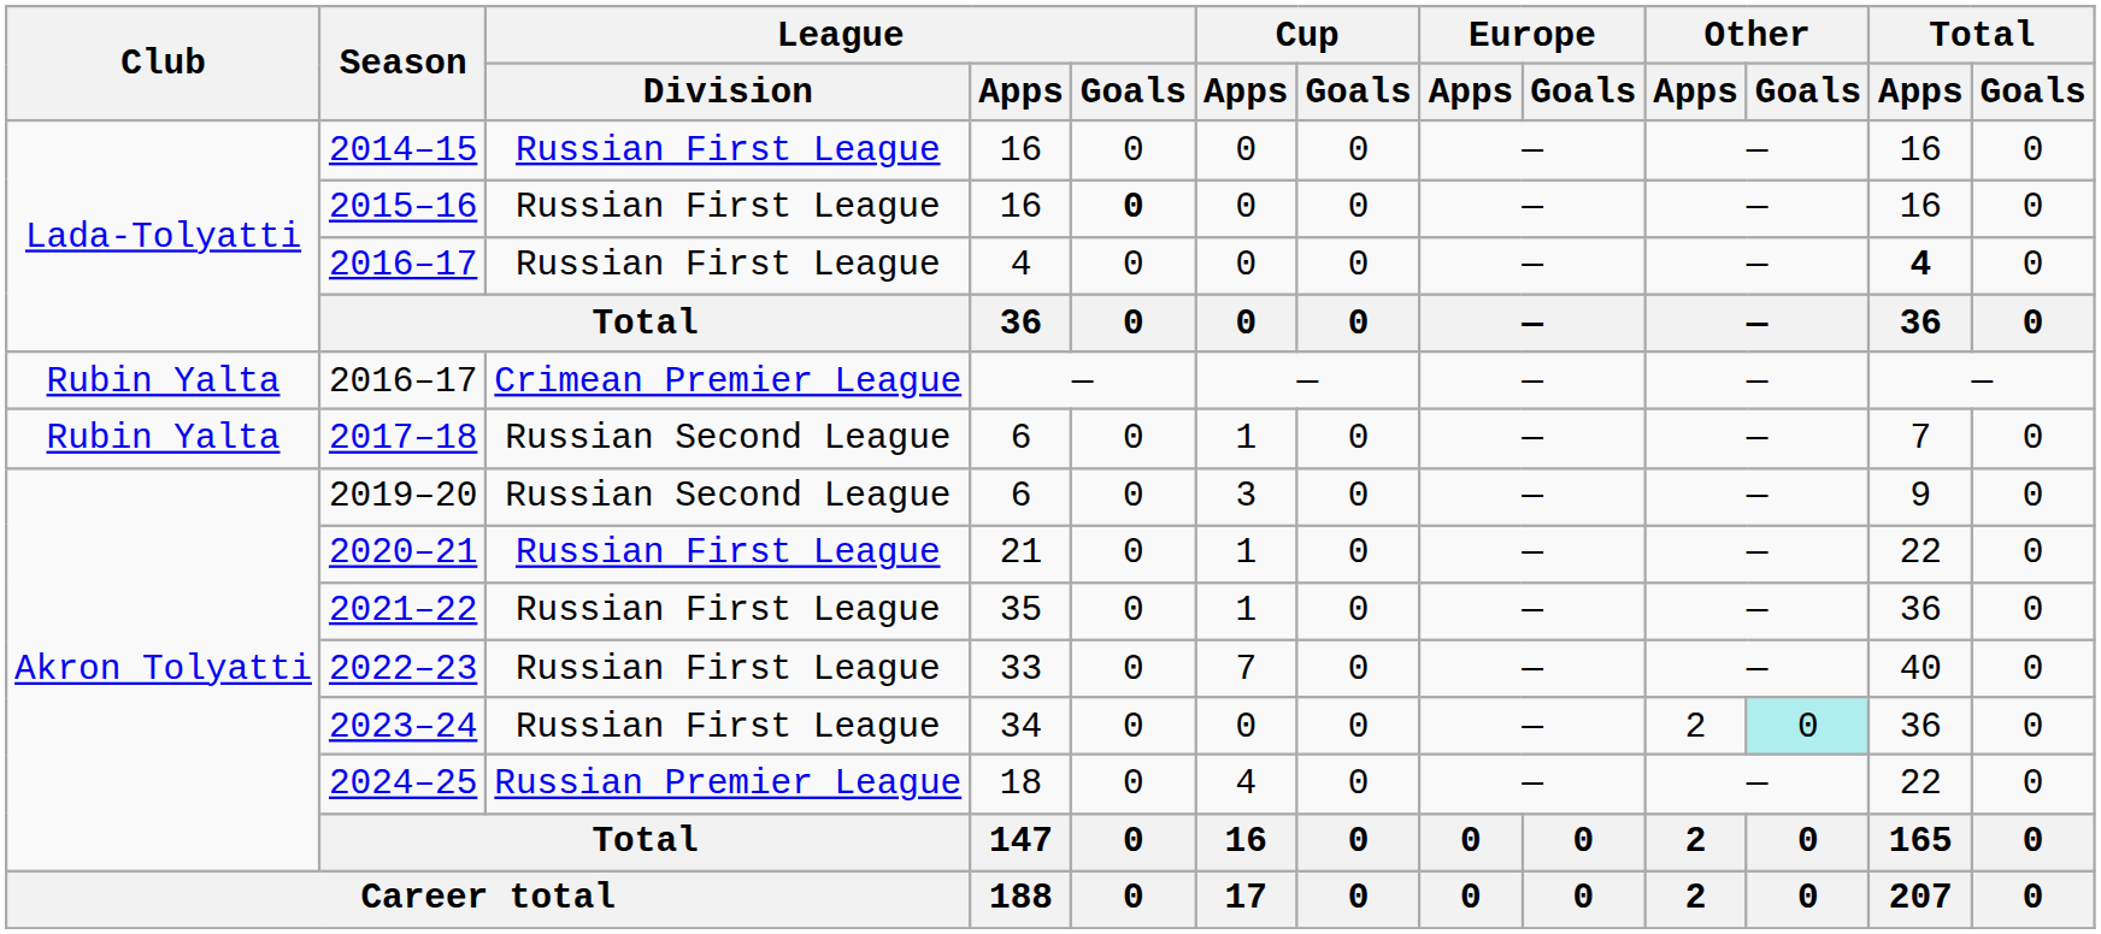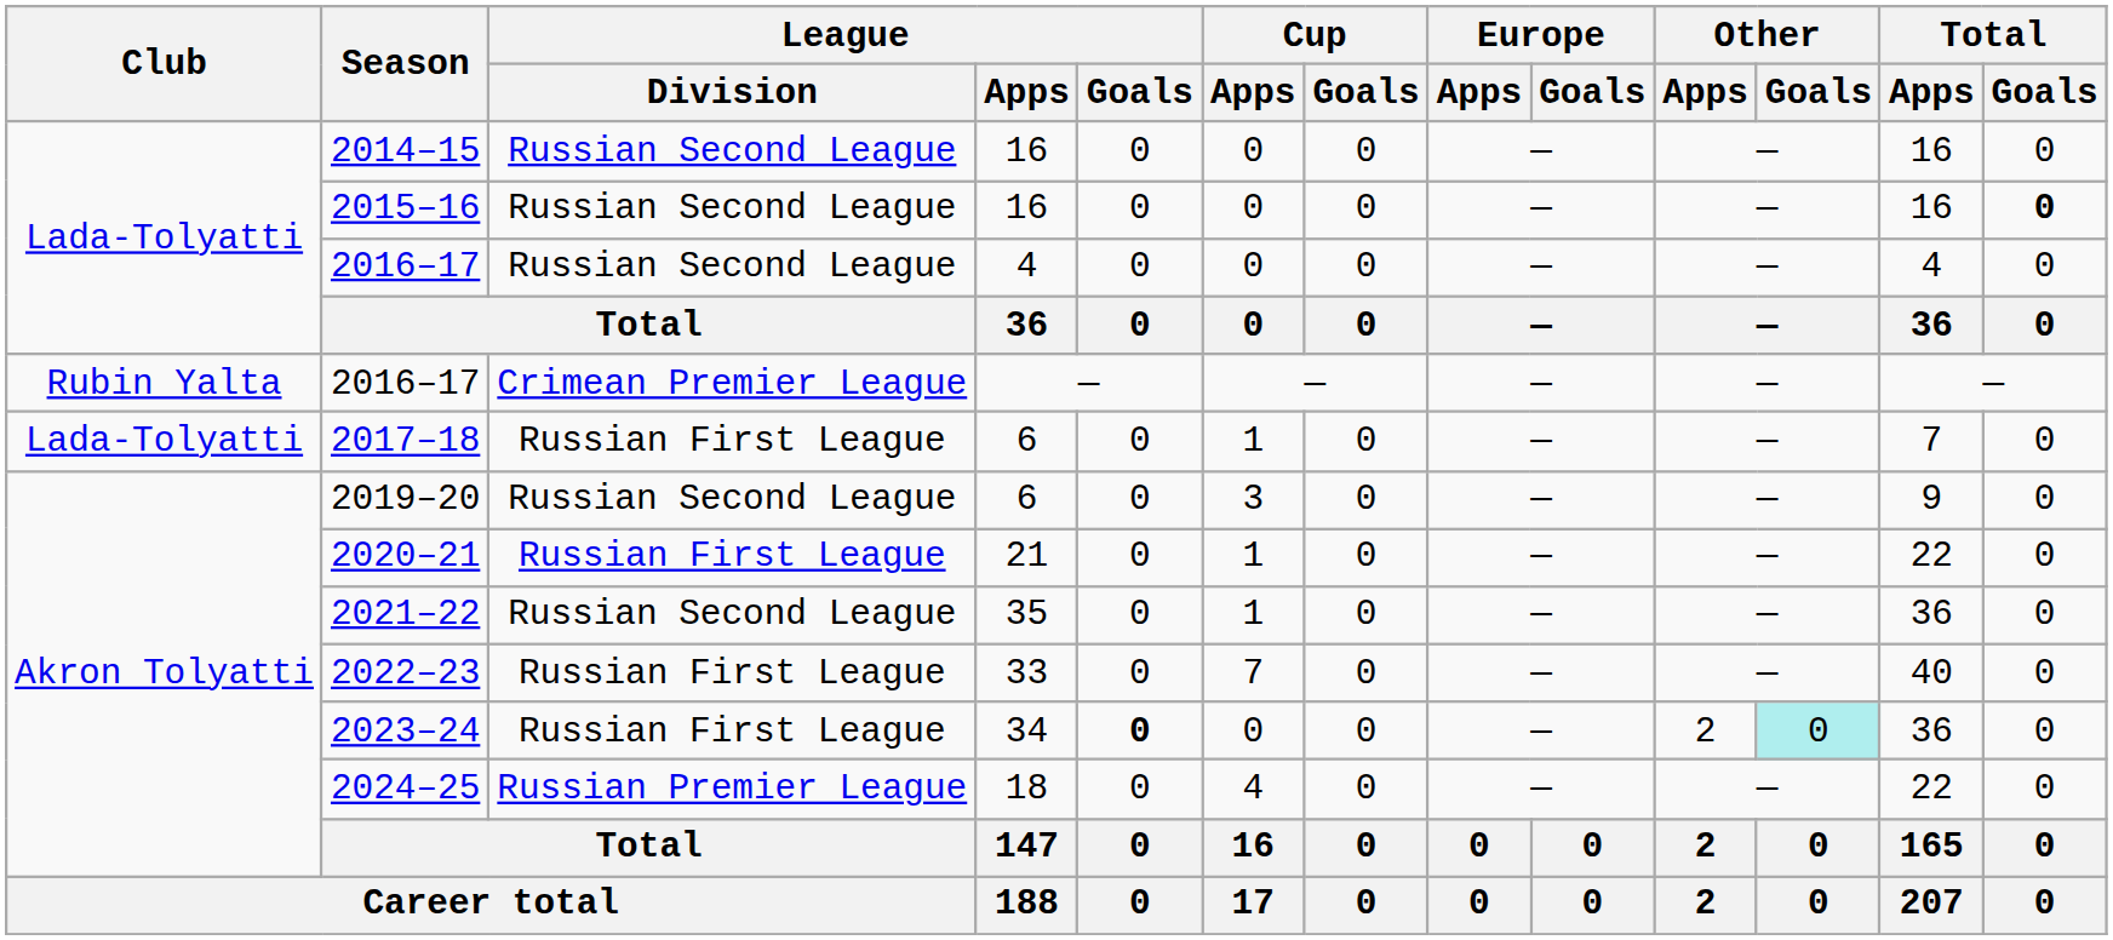2014–15 | League / Division: Russian First League -> Russian Second League
2015–16 | League / Division: Russian First League -> Russian Second League
2015–16 | League / Goals: bold -> normal
2015–16 | Total / Goals: normal -> bold
2016–17 / 4 | League / Division: Russian First League -> Russian Second League
2016–17 / 4 | Total / Apps: bold -> normal
2017–18 | Club: Rubin Yalta -> Lada-Tolyatti
2017–18 | League / Division: Russian Second League -> Russian First League
2021–22 | League / Division: Russian First League -> Russian Second League
2023–24 | League / Goals: normal -> bold
